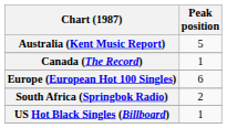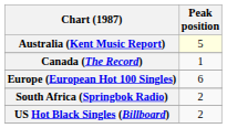Australia (Kent Music Report) | Peak position: no background -> lightyellow background
US Hot Black Singles (Billboard) | Peak position: 1 -> 2
